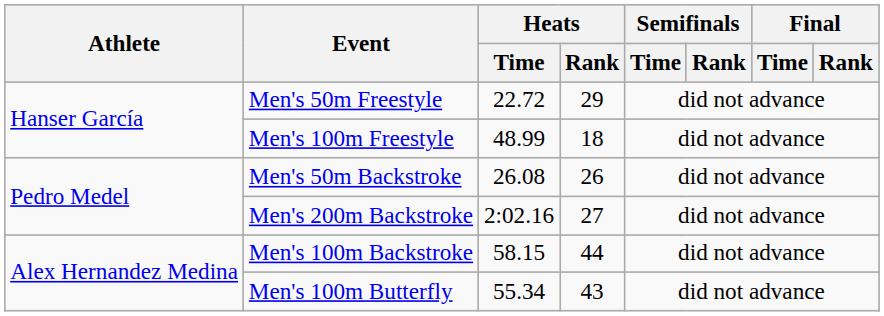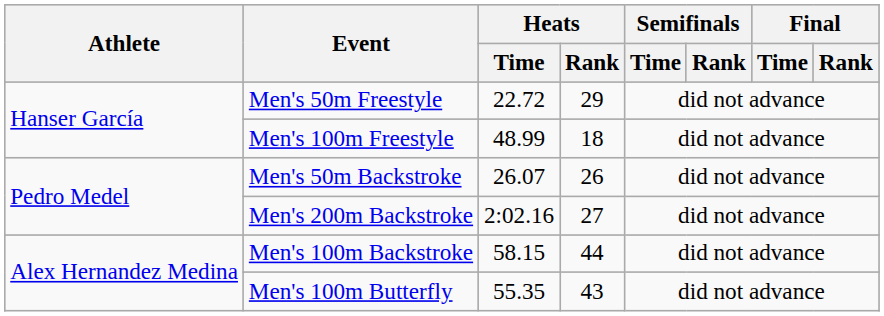Men's 50m Backstroke | Heats / Time: 26.08 -> 26.07
Men's 100m Butterfly | Heats / Time: 55.34 -> 55.35
